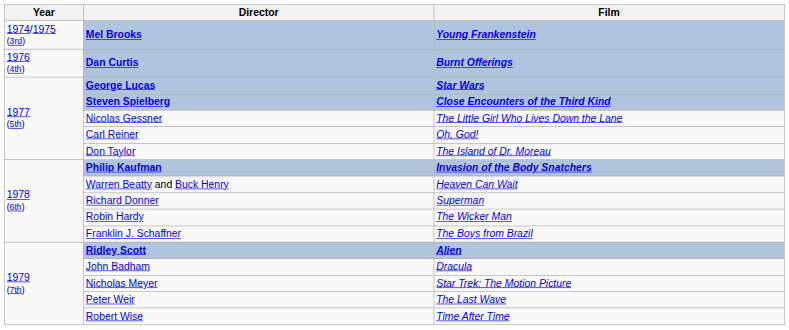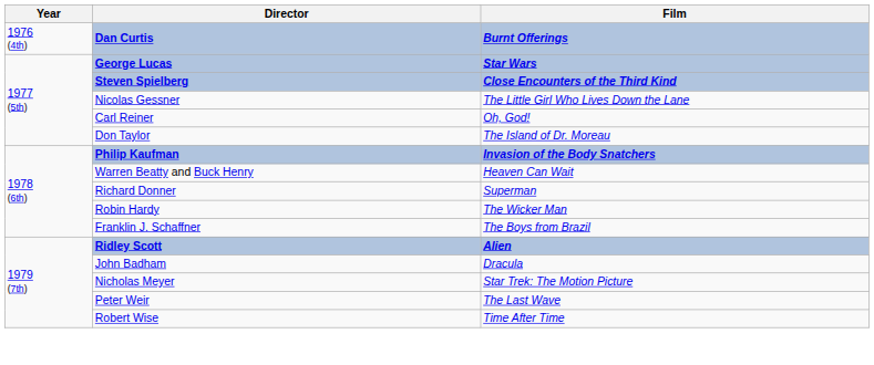- row: 1974/1975 (3rd) | Mel Brooks | Young Frankenstein
